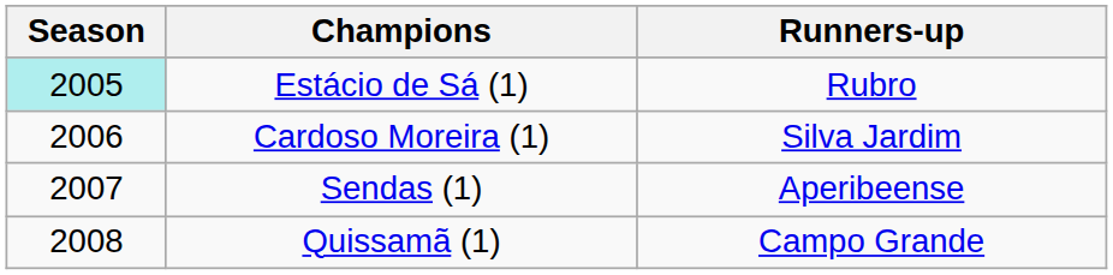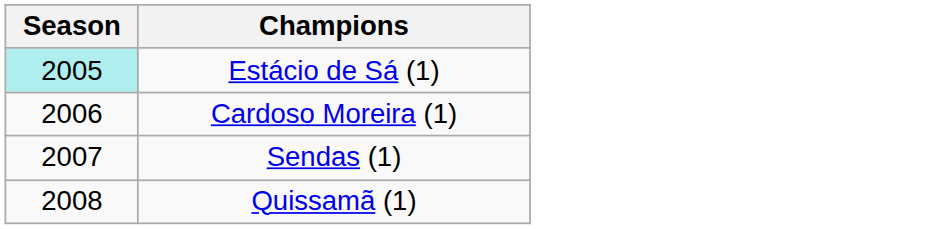- column: Runners-up | Rubro | Silva Jardim | Aperibeense | Campo Grande
